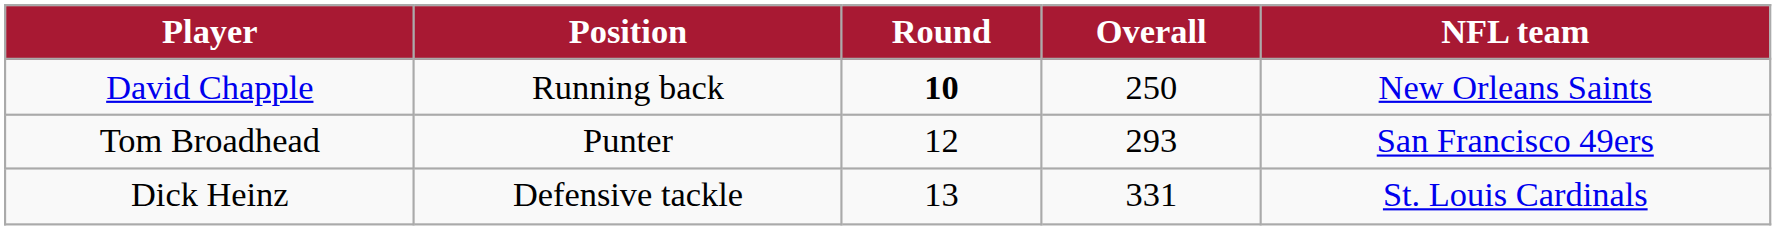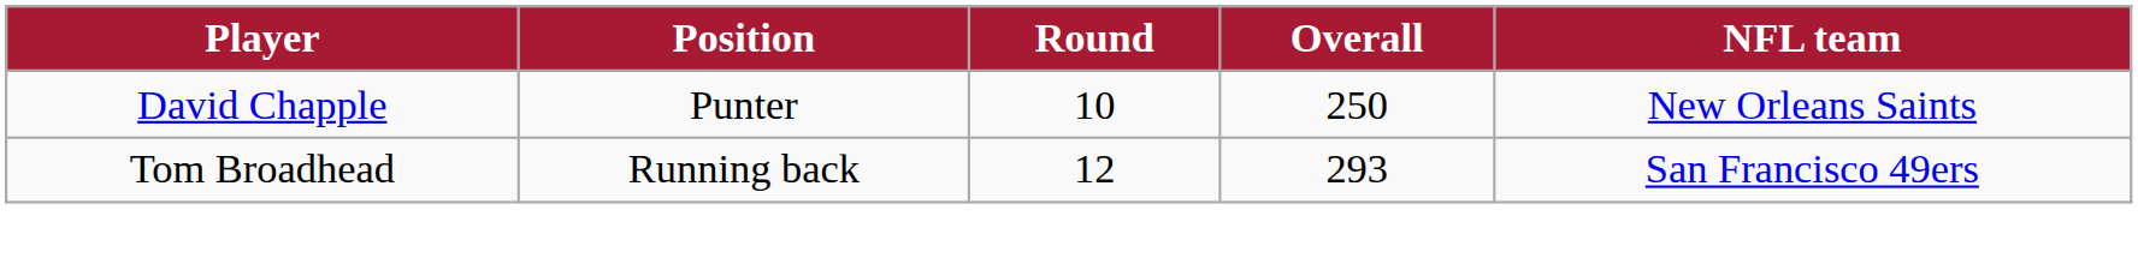David Chapple | Position: Running back -> Punter
David Chapple | Round: bold -> normal
Tom Broadhead | Position: Punter -> Running back
- row: Dick Heinz | Defensive tackle | 13 | 331 | St. Louis Cardinals
